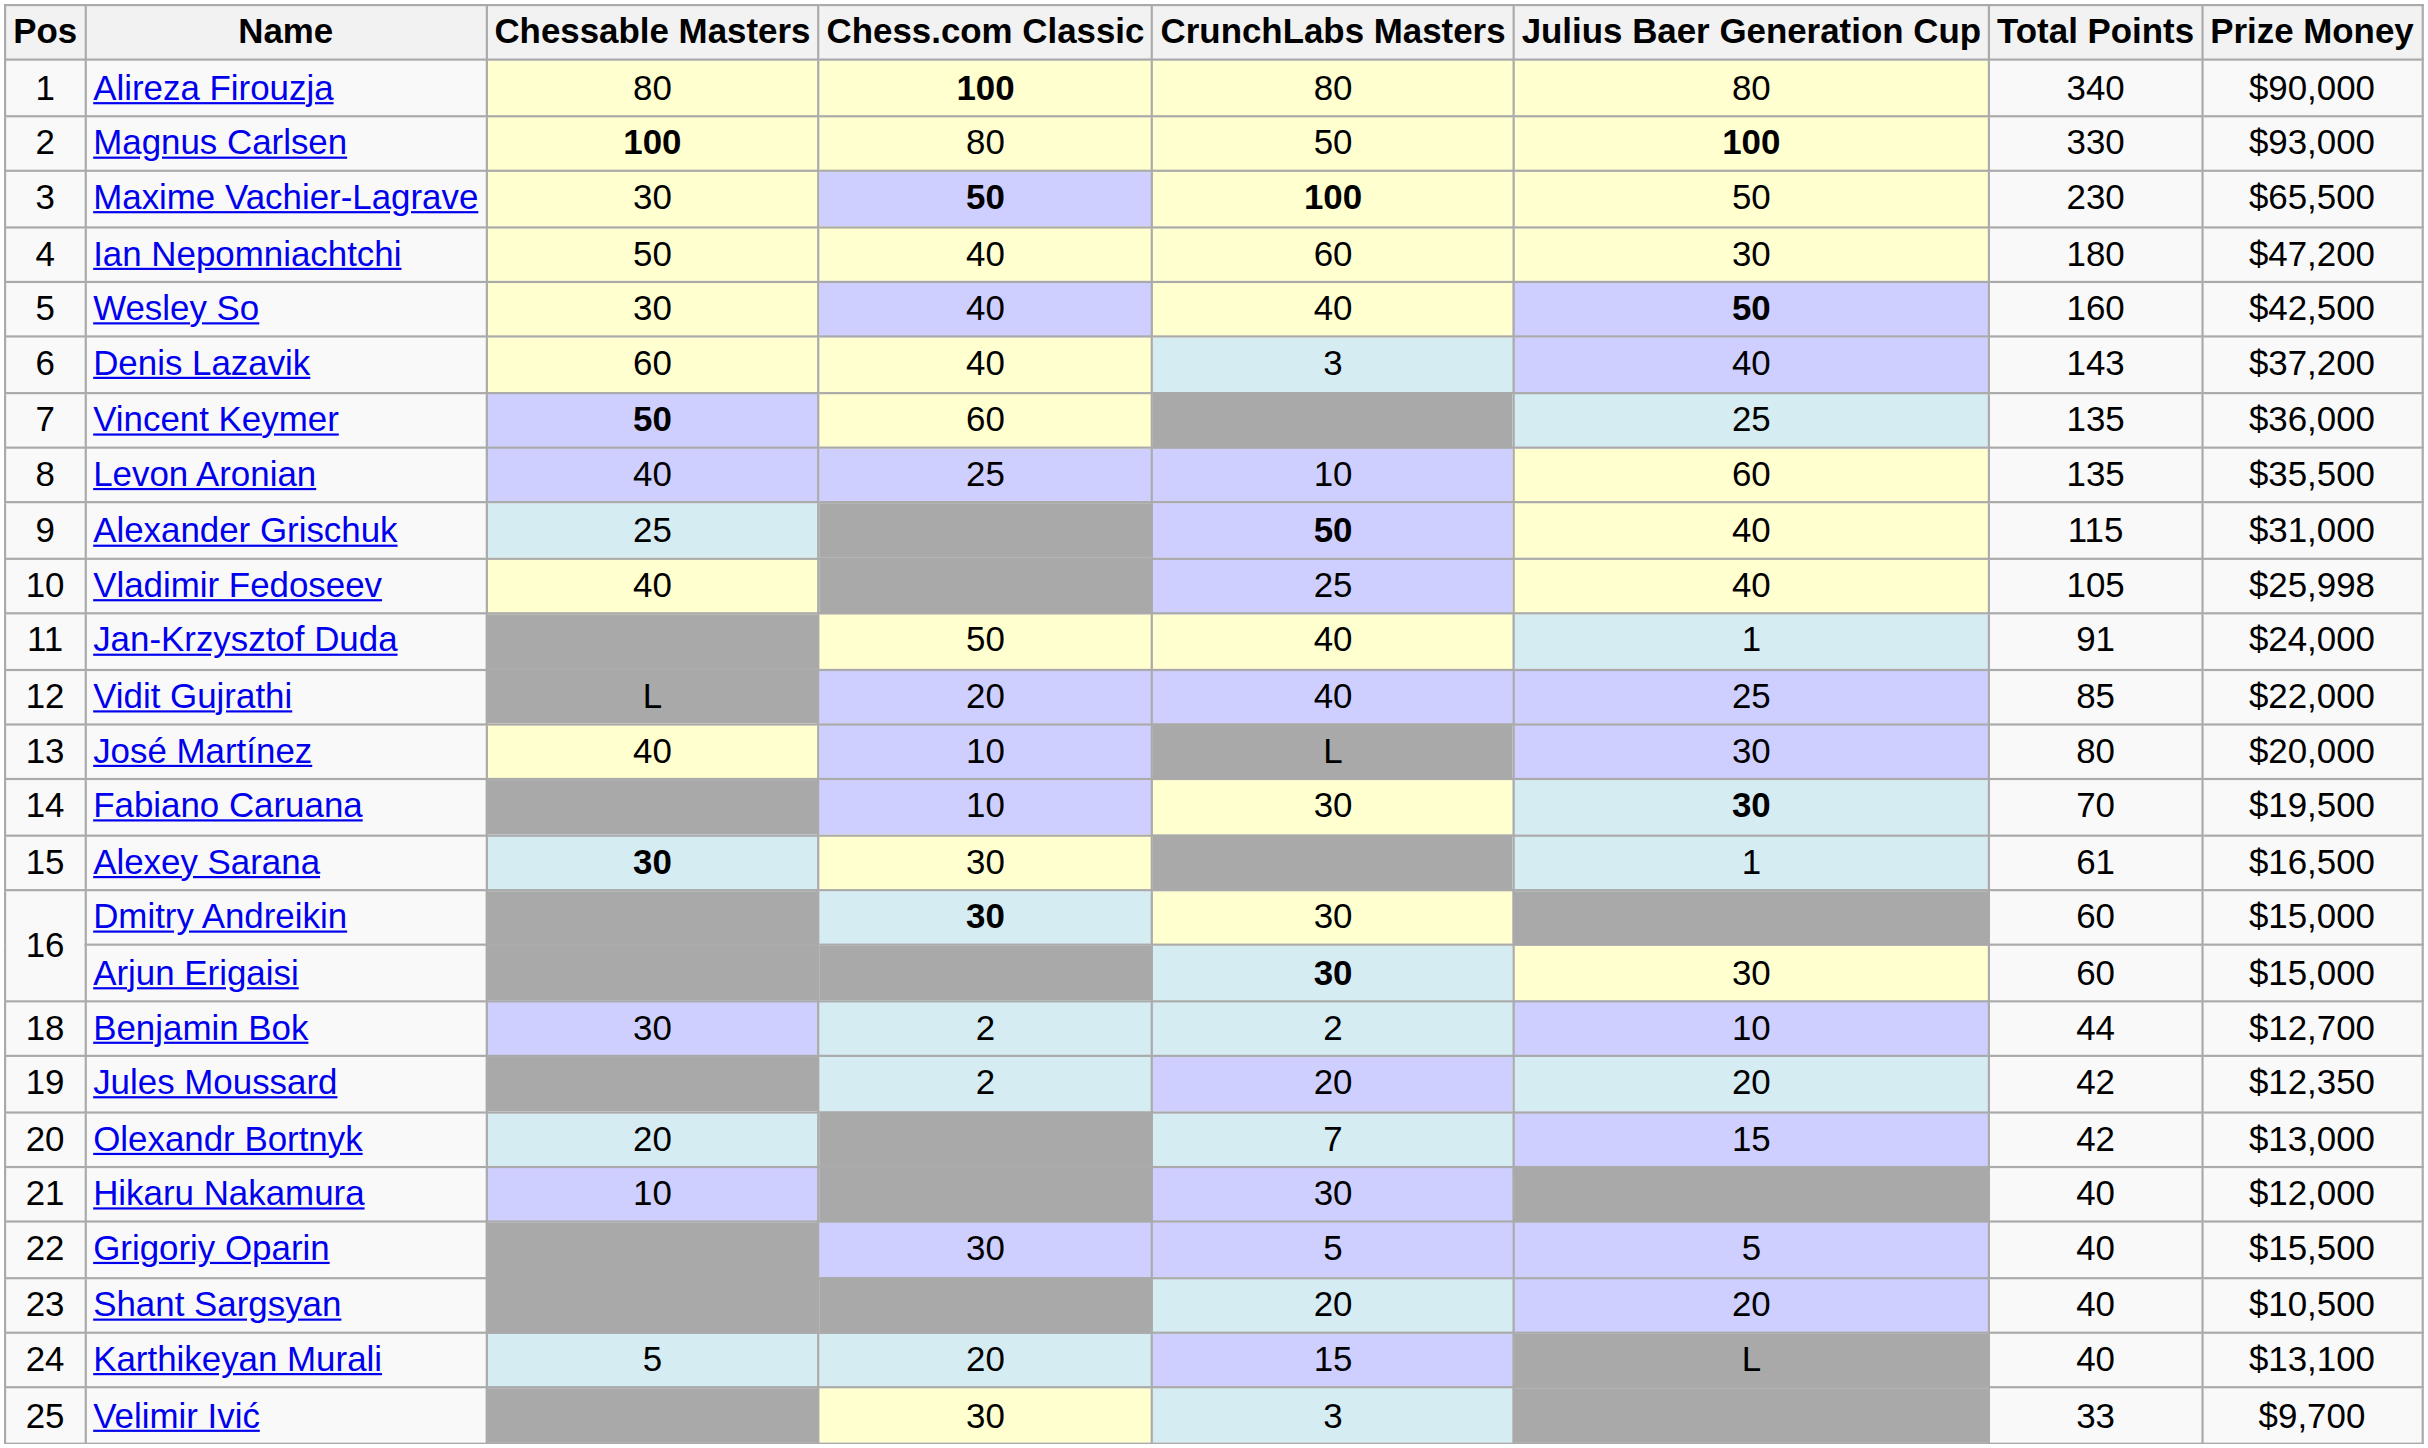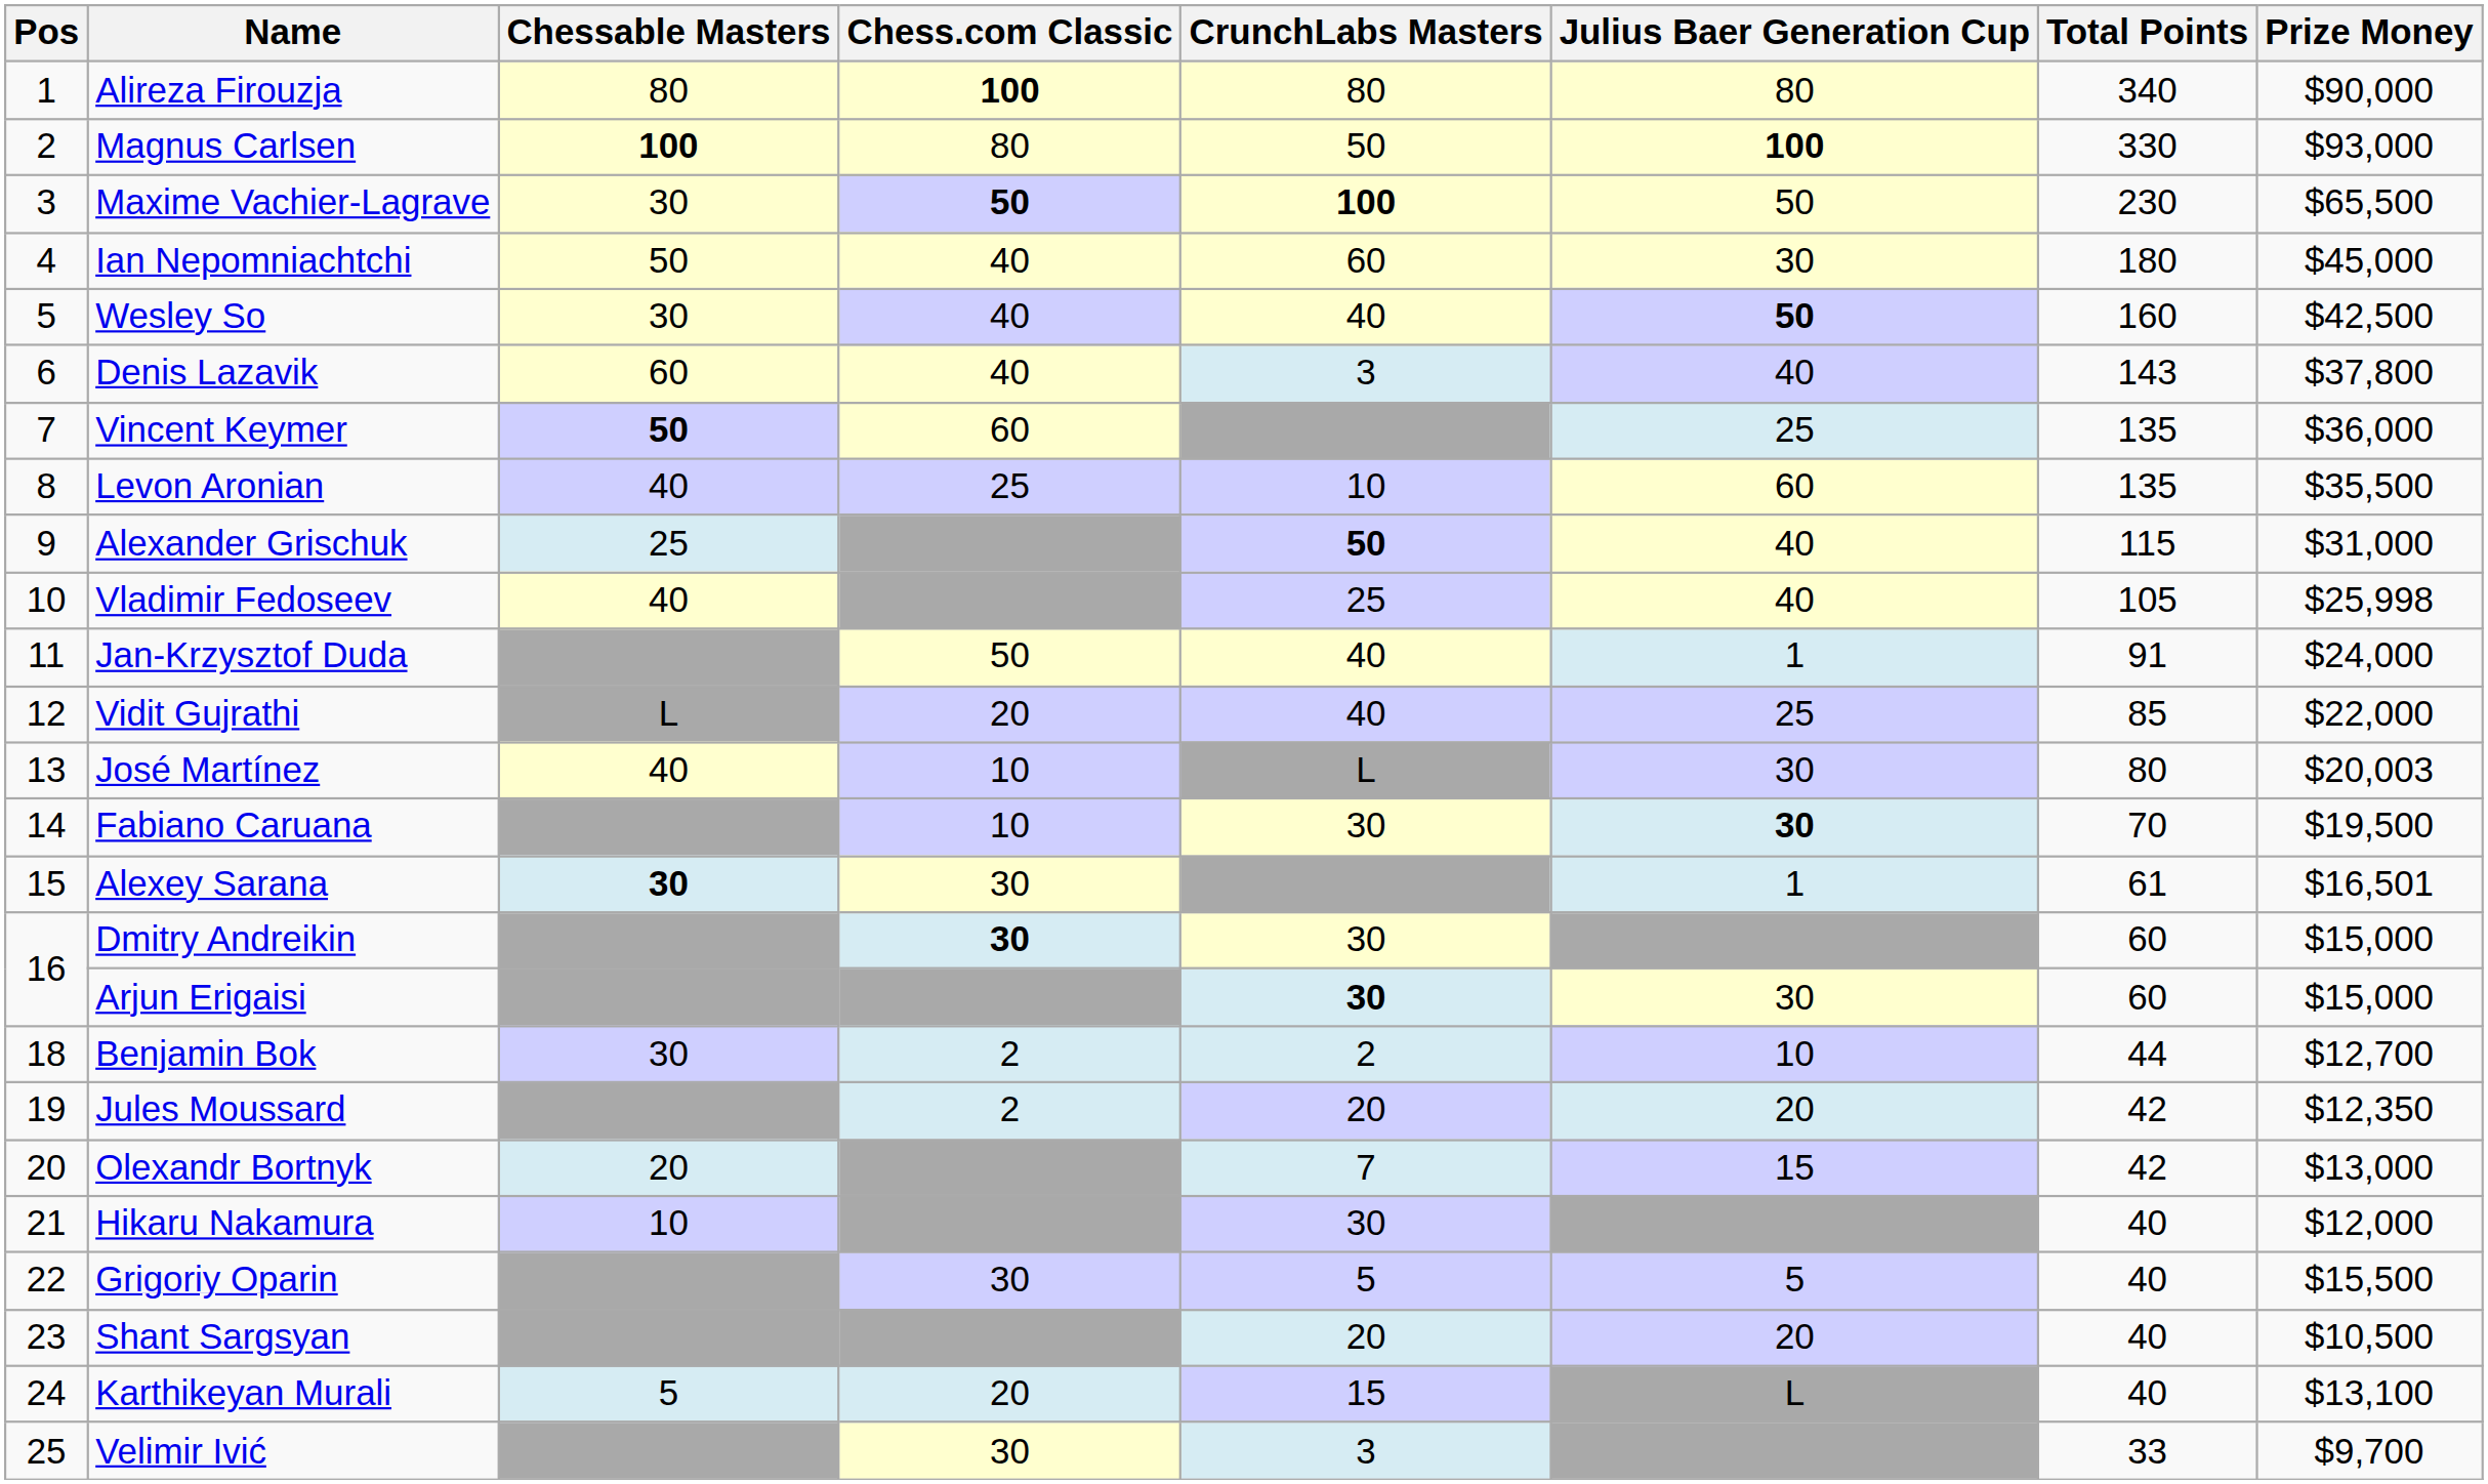Ian Nepomniachtchi | Prize Money: $47,200 -> $45,000
Denis Lazavik | Prize Money: $37,200 -> $37,800
José Martínez | Prize Money: $20,000 -> $20,003
Alexey Sarana | Prize Money: $16,500 -> $16,501
